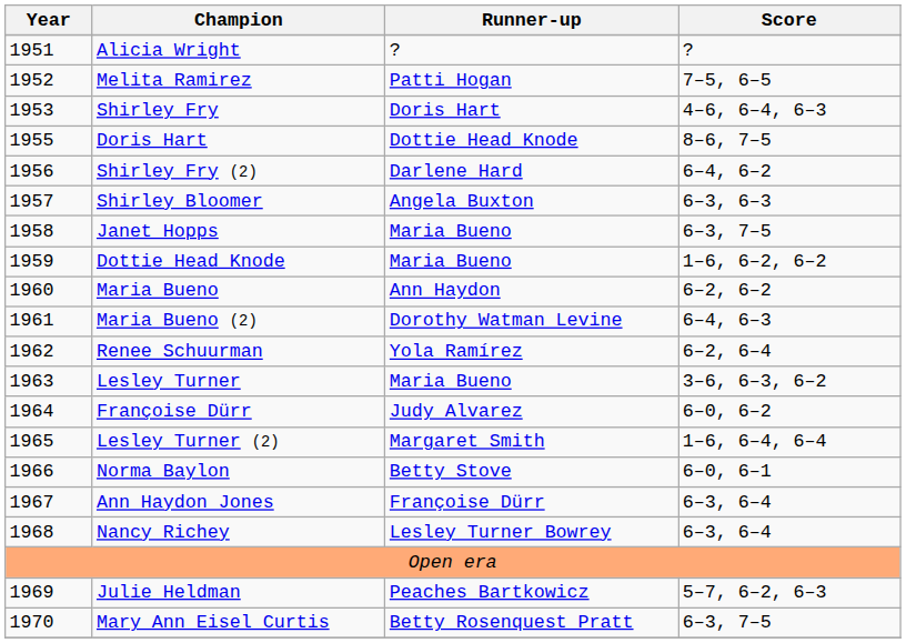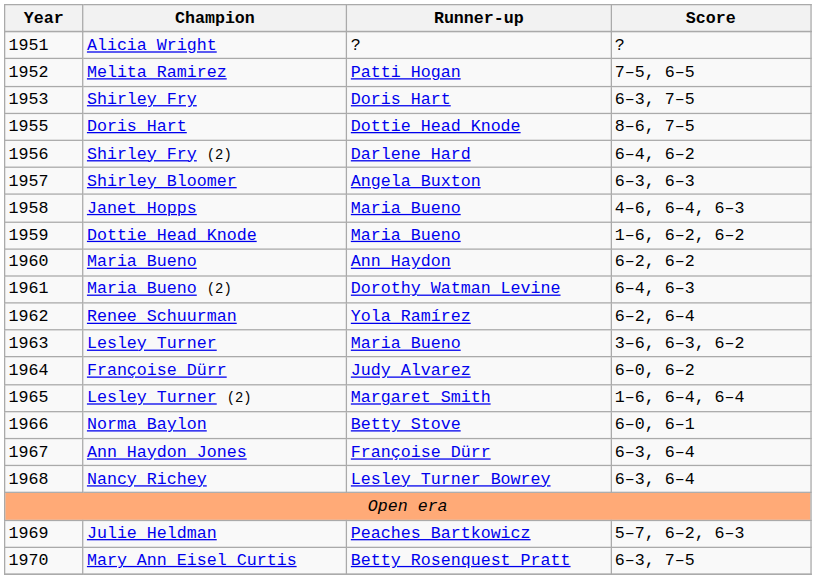Shirley Fry | Score: 4–6, 6–4, 6–3 -> 6–3, 7–5
Janet Hopps | Score: 6–3, 7–5 -> 4–6, 6–4, 6–3
